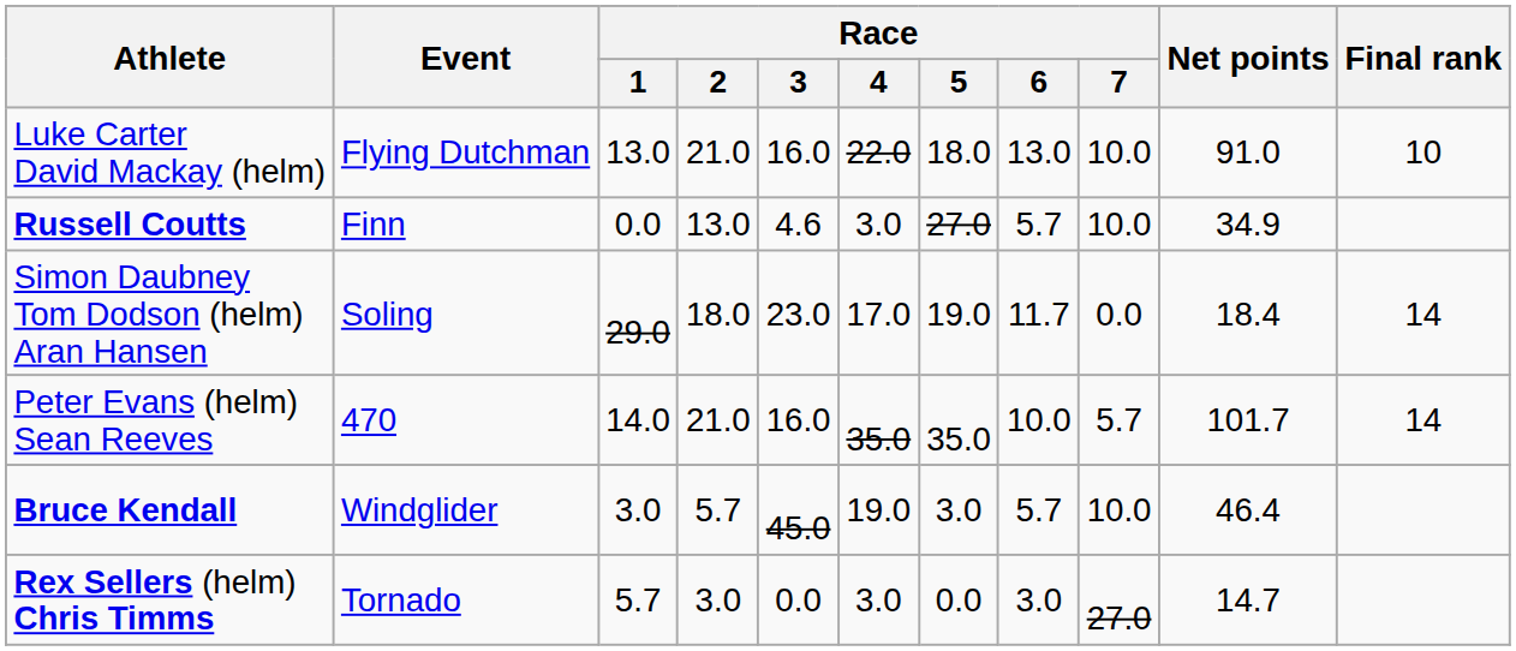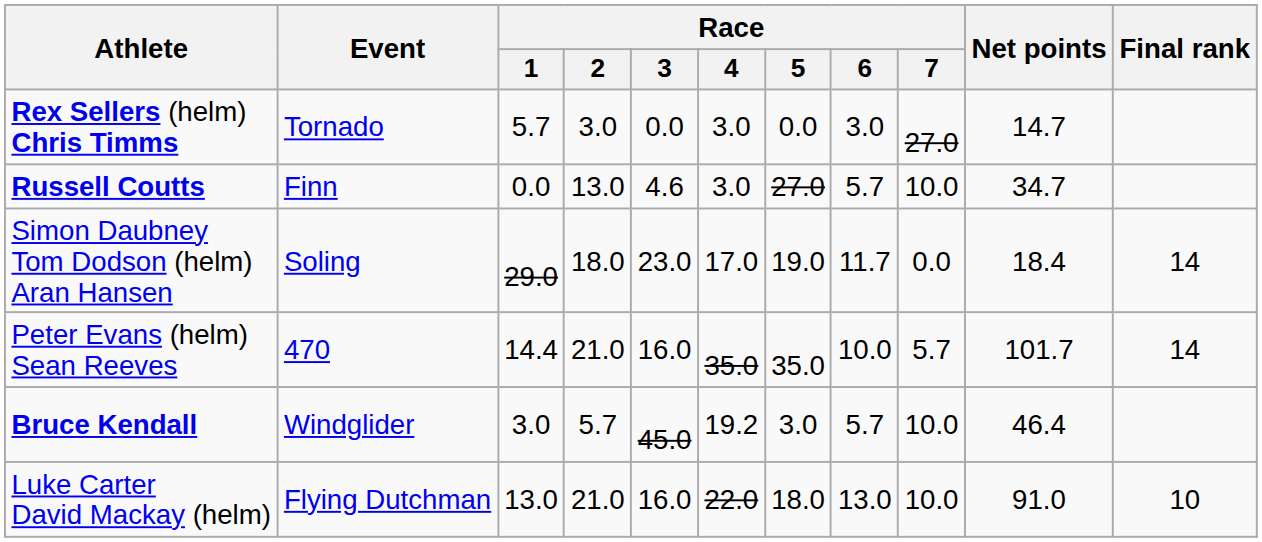rows swapped: Luke Carter David Mackay (helm) <-> Rex Sellers (helm) Chris Timms
Russell Coutts | Net points: 34.9 -> 34.7
Peter Evans (helm) Sean Reeves | Race / 1: 14.0 -> 14.4
Bruce Kendall | Race / 4: 19.0 -> 19.2
